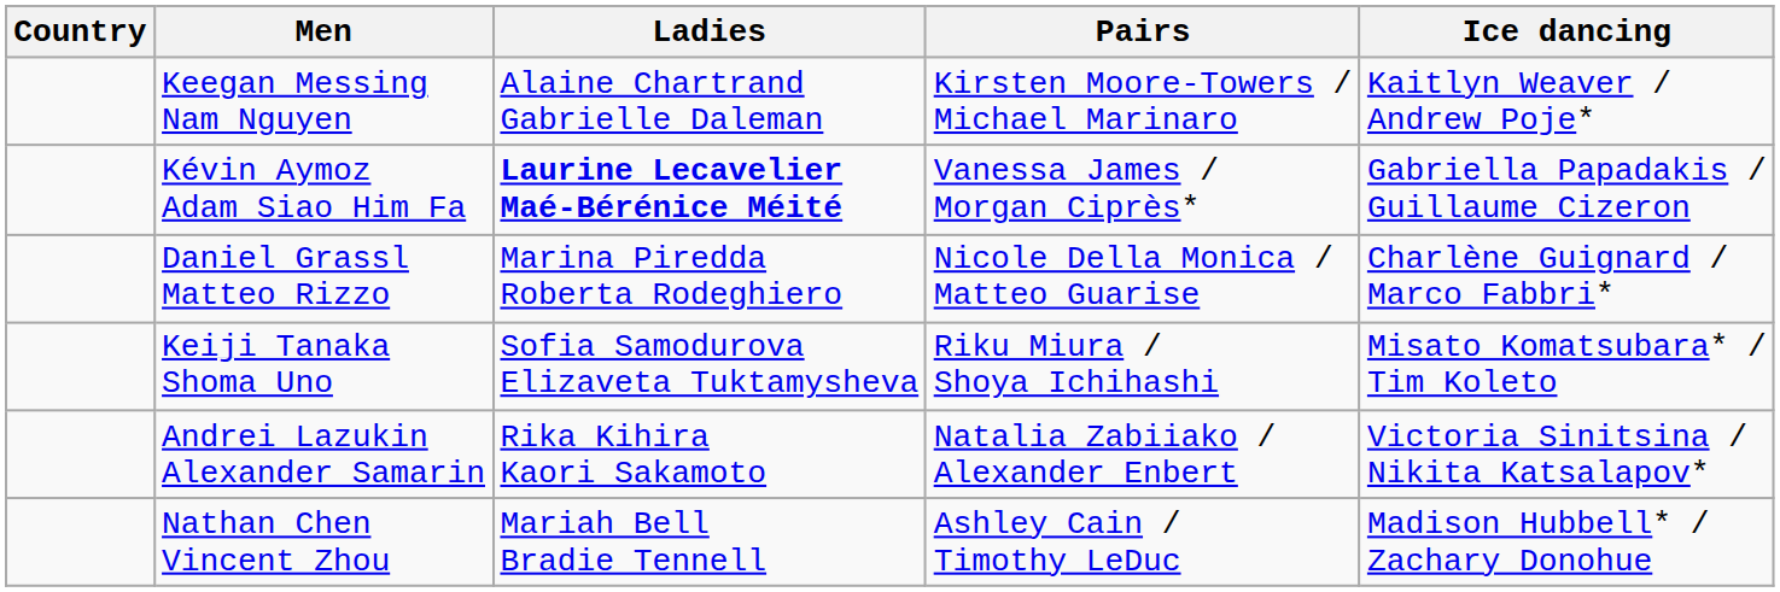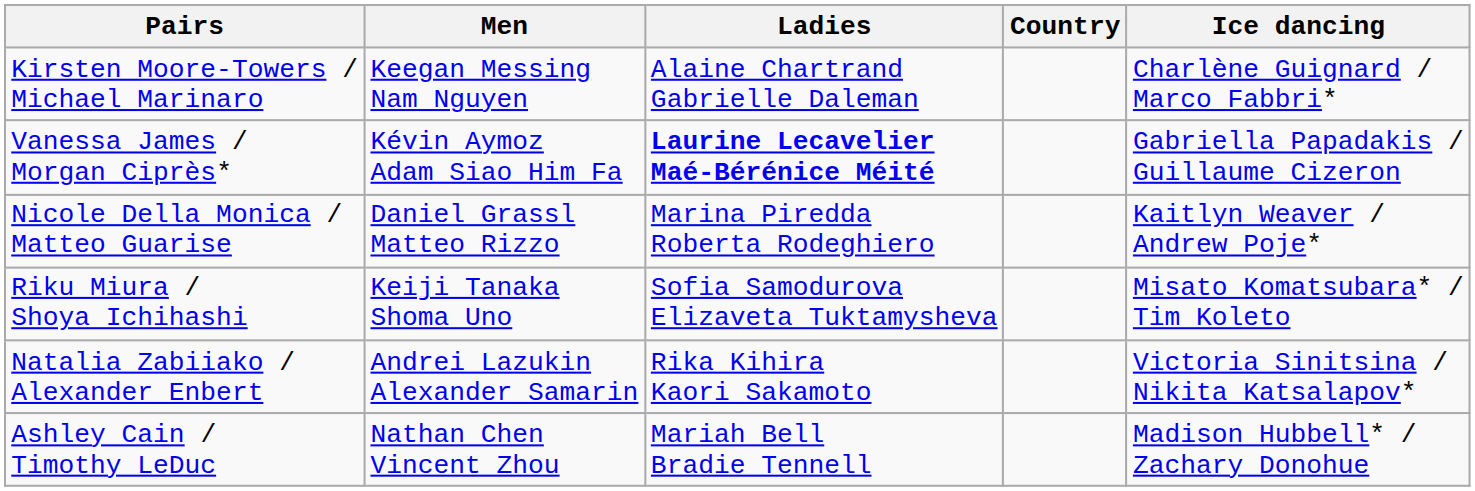columns swapped: Country <-> Pairs
Keegan Messing Nam Nguyen | Ice dancing: Kaitlyn Weaver / Andrew Poje* -> Charlène Guignard / Marco Fabbri*
Daniel Grassl Matteo Rizzo | Ice dancing: Charlène Guignard / Marco Fabbri* -> Kaitlyn Weaver / Andrew Poje*
